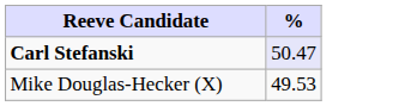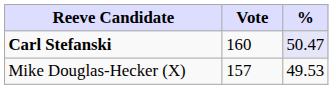+ column: Vote | 160 | 157
